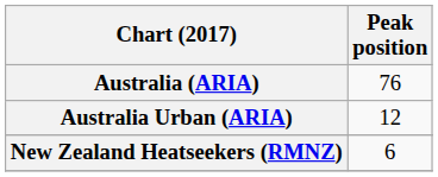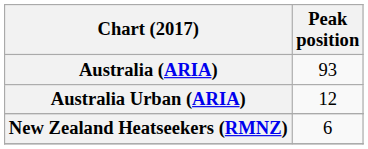Australia (ARIA) | Peak position: 76 -> 93
